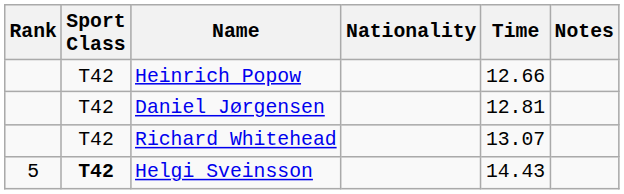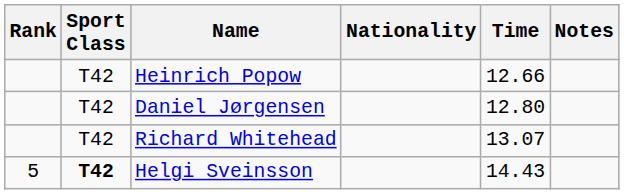Daniel Jørgensen | Time: 12.81 -> 12.80
